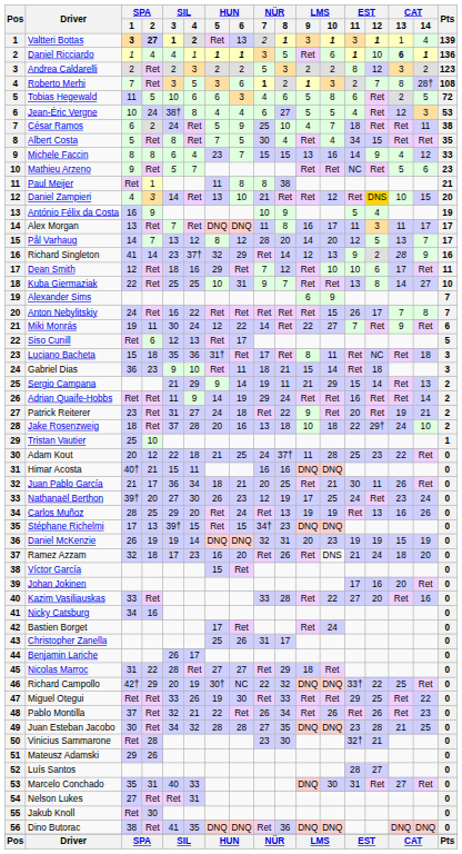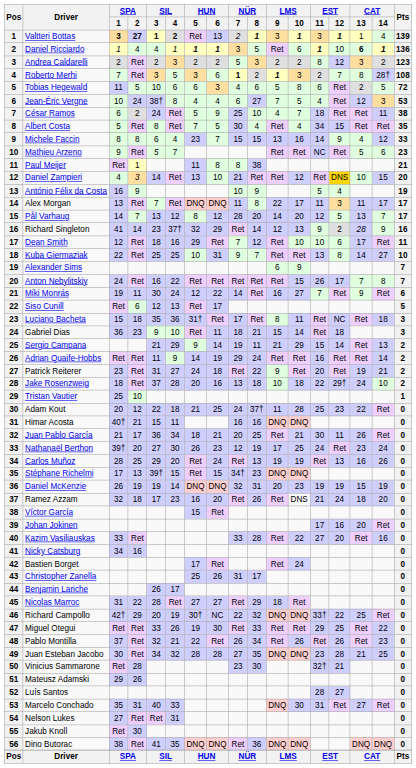Jean-Éric Vergne | LMS / 9: 5 -> 7
Alex Morgan | LMS / 9: 16 -> 22
Miki Monrás | LMS / 9: 22 -> 16
